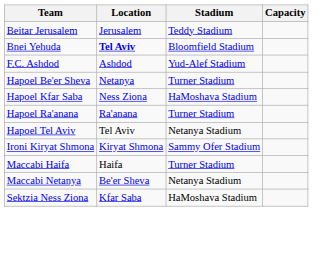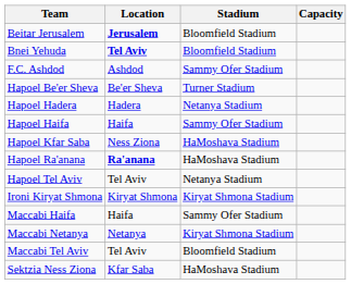Beitar Jerusalem | Location: normal -> bold
Beitar Jerusalem | Stadium: Teddy Stadium -> Bloomfield Stadium
F.C. Ashdod | Stadium: Yud-Alef Stadium -> Sammy Ofer Stadium
Hapoel Be'er Sheva | Location: Netanya -> Be'er Sheva
+ row: Hapoel Hadera | Hadera | Netanya Stadium
+ row: Hapoel Haifa | Haifa | Sammy Ofer Stadium
Hapoel Ra'anana | Location: normal -> bold
Hapoel Ra'anana | Stadium: Turner Stadium -> HaMoshava Stadium
Ironi Kiryat Shmona | Stadium: Sammy Ofer Stadium -> Kiryat Shmona Stadium
Maccabi Haifa | Stadium: Turner Stadium -> Sammy Ofer Stadium
Maccabi Netanya | Location: Be'er Sheva -> Netanya
Maccabi Netanya | Stadium: Netanya Stadium -> Kiryat Shmona Stadium
+ row: Maccabi Tel Aviv | Tel Aviv | Bloomfield Stadium
